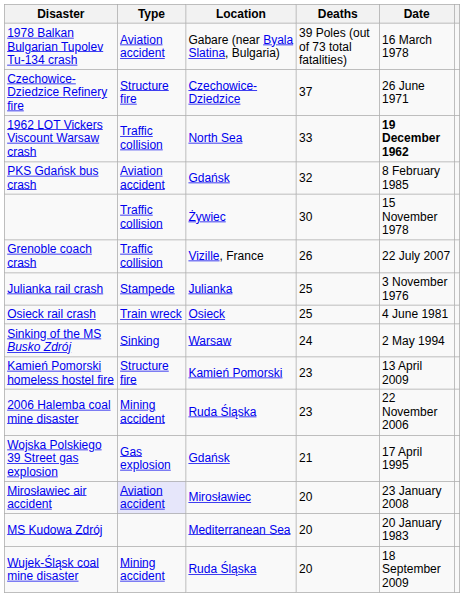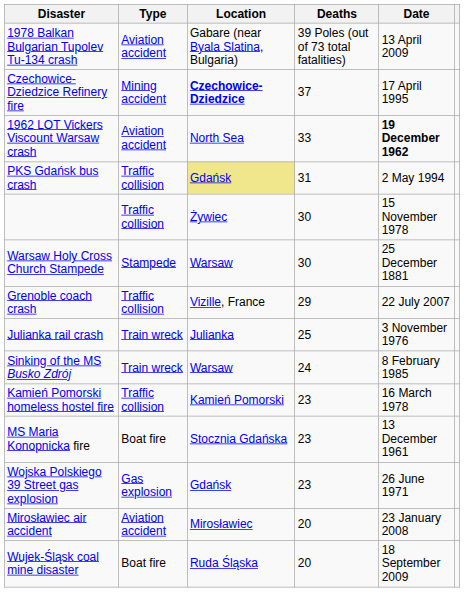1978 Balkan Bulgarian Tupolev Tu-134 crash | Date: 16 March 1978 -> 13 April 2009
Czechowice-Dziedzice Refinery fire | Type: Structure fire -> Mining accident
Czechowice-Dziedzice Refinery fire | Location: normal -> bold
Czechowice-Dziedzice Refinery fire | Date: 26 June 1971 -> 17 April 1995
1962 LOT Vickers Viscount Warsaw crash | Type: Traffic collision -> Aviation accident
PKS Gdańsk bus crash | Type: Aviation accident -> Traffic collision
PKS Gdańsk bus crash | Location: no background -> khaki background
PKS Gdańsk bus crash | Deaths: 32 -> 31
PKS Gdańsk bus crash | Date: 8 February 1985 -> 2 May 1994
+ row: Warsaw Holy Cross Church Stampede | Stampede | Warsaw | 30 | 25 December 1881
Grenoble coach crash | Deaths: 26 -> 29
Julianka rail crash | Type: Stampede -> Train wreck
- row: Osieck rail crash | Train wreck | Osieck | 25 | 4 June 1981
Sinking of the MS Busko Zdrój | Type: Sinking -> Train wreck
Sinking of the MS Busko Zdrój | Date: 2 May 1994 -> 8 February 1985
Kamień Pomorski homeless hostel fire | Type: Structure fire -> Traffic collision
Kamień Pomorski homeless hostel fire | Date: 13 April 2009 -> 16 March 1978
- row: 2006 Halemba coal mine disaster | Mining accident | Ruda Śląska | 23 | 22 November 2006
+ row: MS Maria Konopnicka fire | Boat fire | Stocznia Gdańska | 23 | 13 December 1961
Wojska Polskiego 39 Street gas explosion | Deaths: 21 -> 23
Wojska Polskiego 39 Street gas explosion | Date: 17 April 1995 -> 26 June 1971
Mirosławiec air accident | Type: lavender background -> no background
- row: MS Kudowa Zdrój | Mediterranean Sea | 20 | 20 January 1983
Wujek-Śląsk coal mine disaster | Type: Mining accident -> Boat fire
